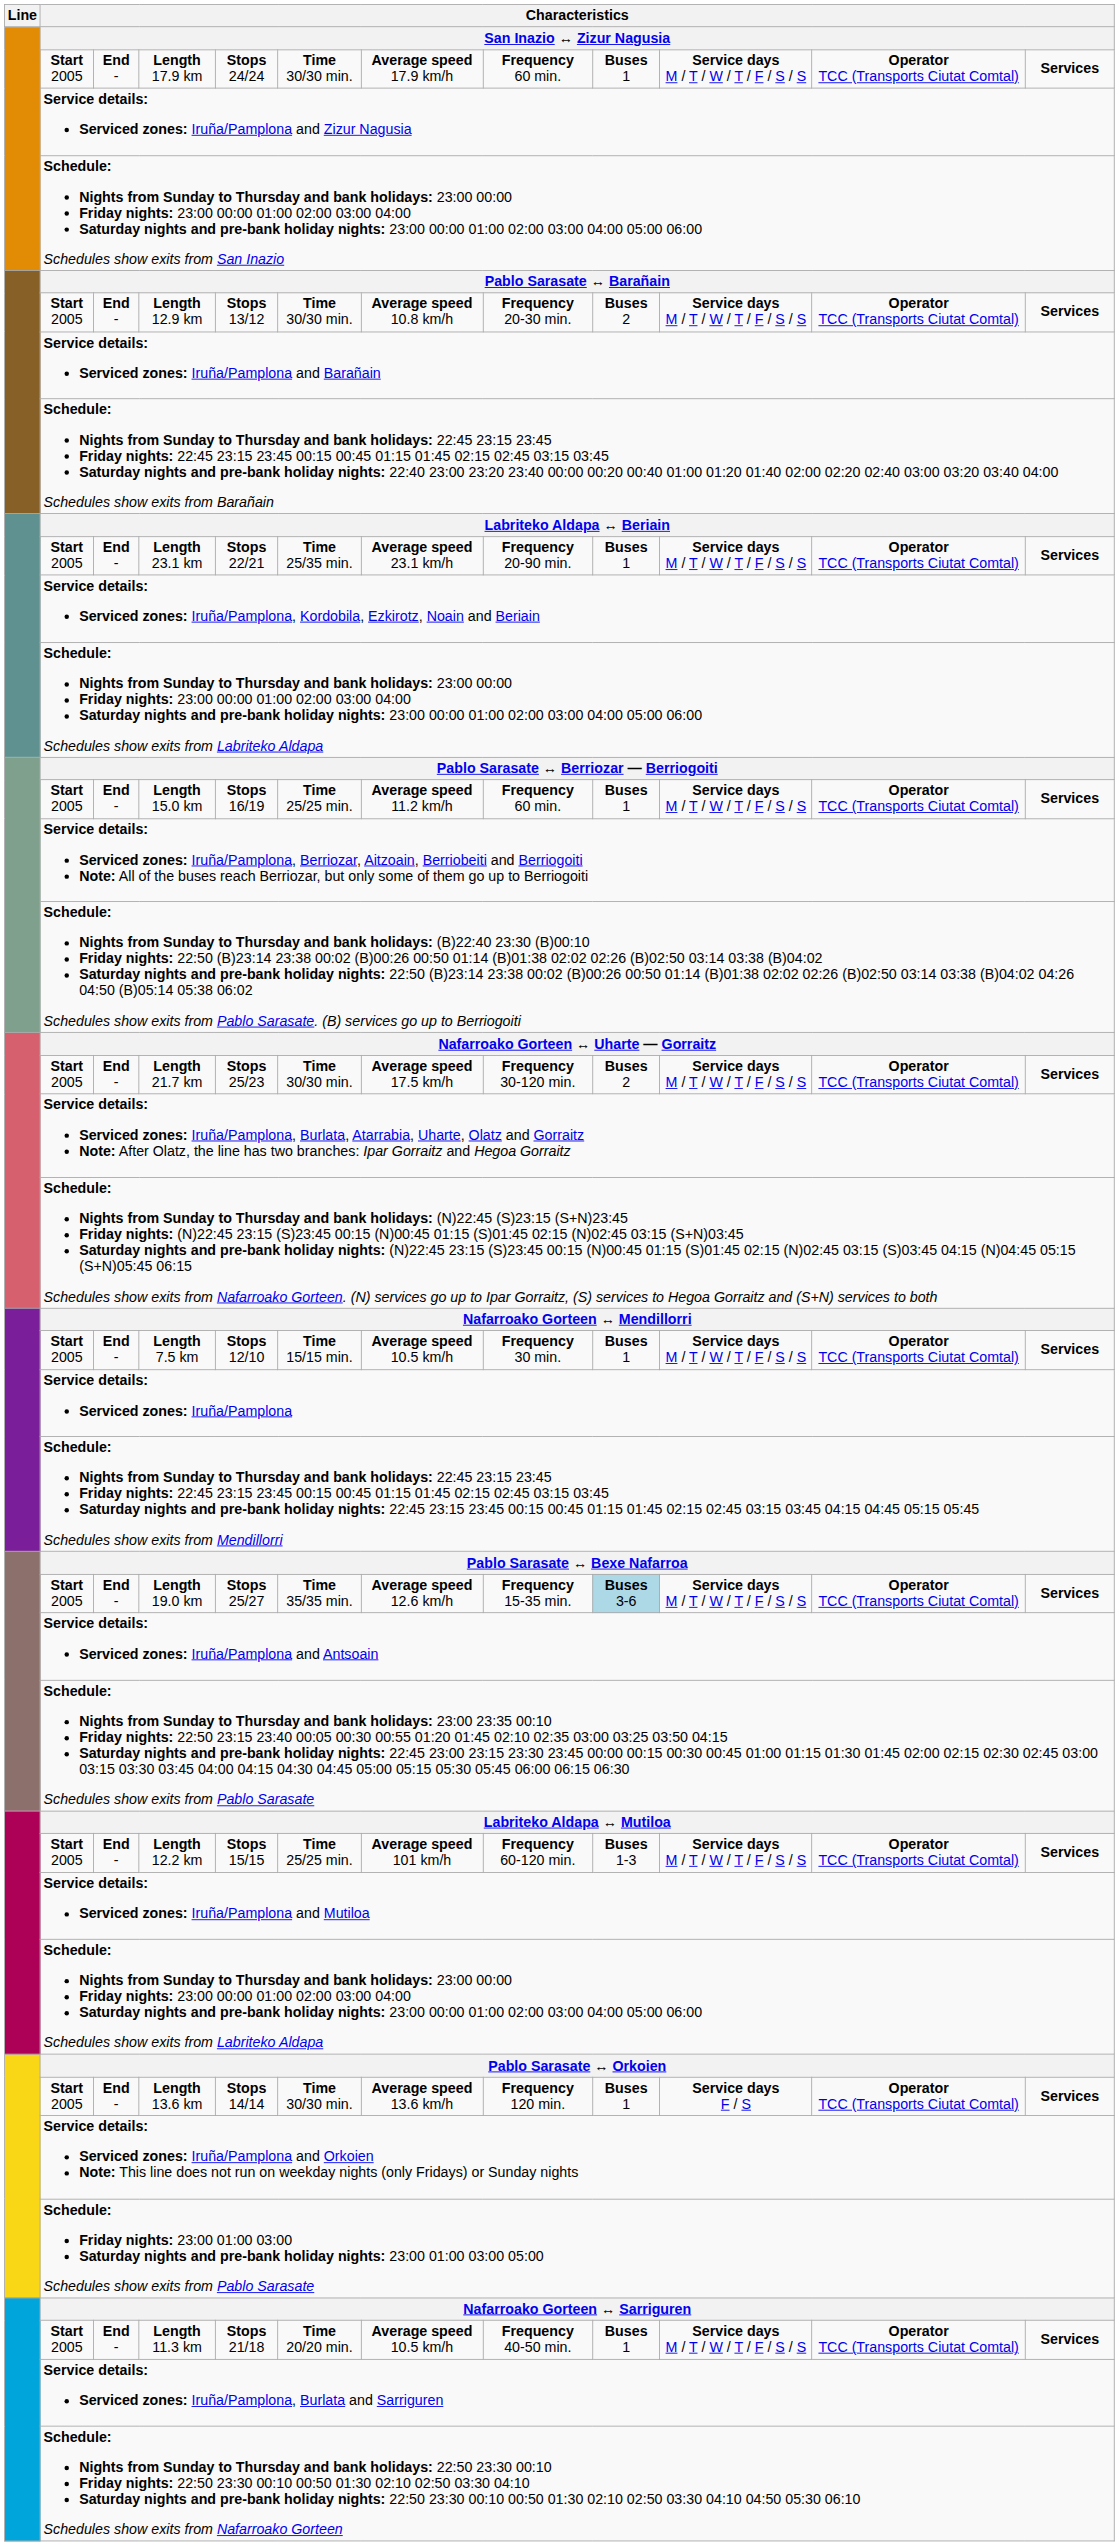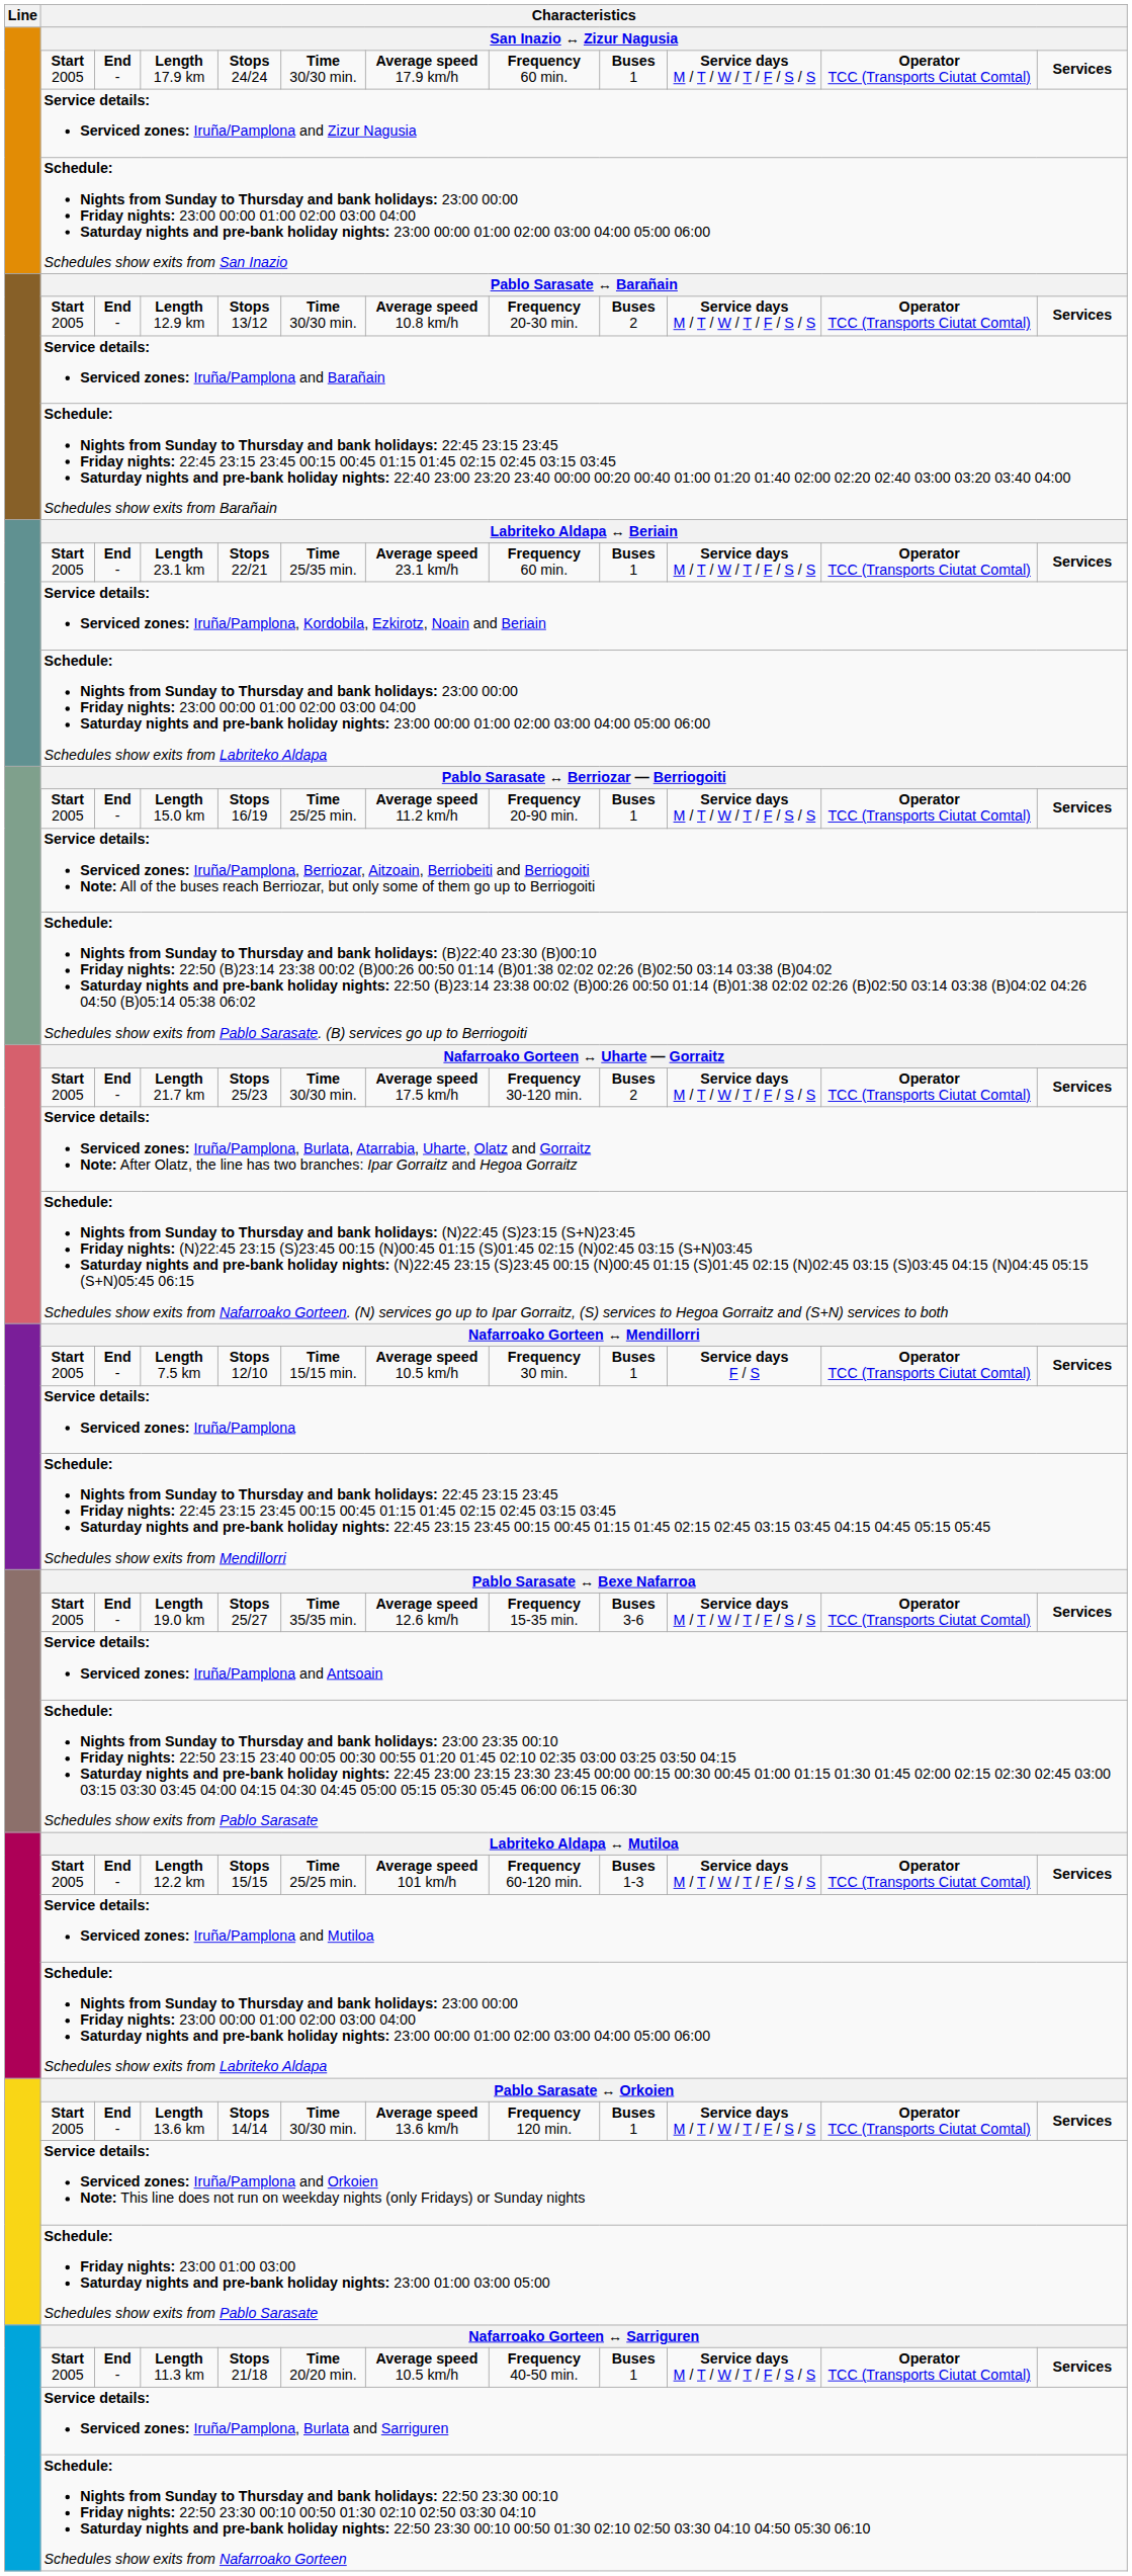Length 23.1 km | column 8: Frequency 20-90 min. -> Frequency 60 min.
Length 15.0 km | column 8: Frequency 60 min. -> Frequency 20-90 min.
Length 7.5 km | column 10: Service days M / T / W / T / F / S / S -> Service days F / S
Length 19.0 km | column 9: lightblue background -> no background
Length 13.6 km | column 10: Service days F / S -> Service days M / T / W / T / F / S / S
